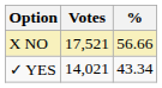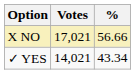X NO | Votes: 17,521 -> 17,021
